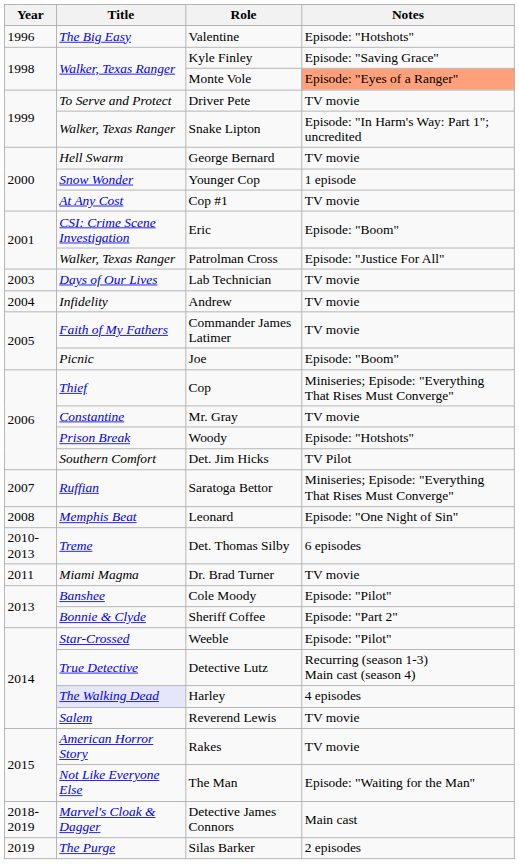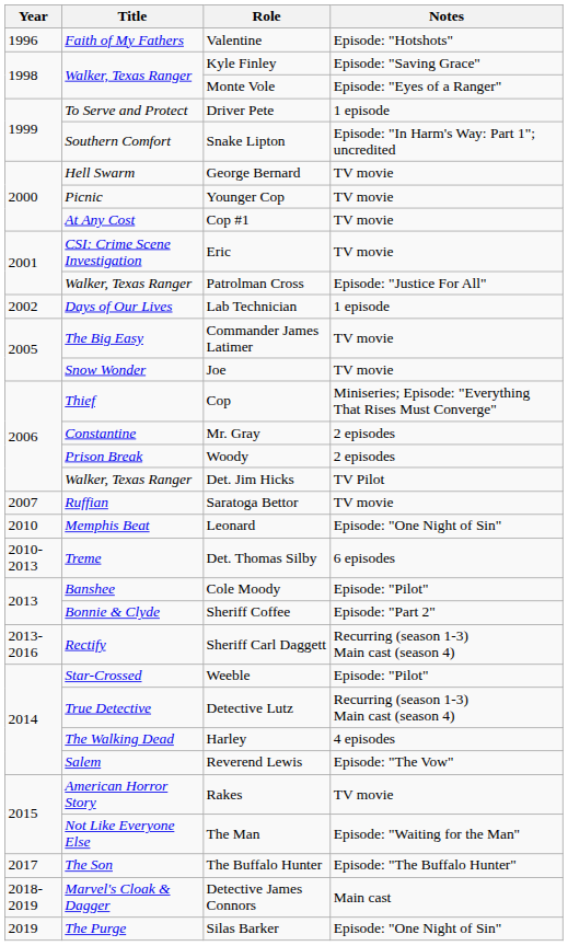Valentine | Title: The Big Easy -> Faith of My Fathers
Monte Vole | Notes: lightsalmon background -> no background
Driver Pete | Notes: TV movie -> 1 episode
Snake Lipton | Title: Walker, Texas Ranger -> Southern Comfort
Younger Cop | Title: Snow Wonder -> Picnic
Younger Cop | Notes: 1 episode -> TV movie
Eric | Notes: Episode: "Boom" -> TV movie
Lab Technician | Year: 2003 -> 2002
Lab Technician | Notes: TV movie -> 1 episode
- row: 2004 | Infidelity | Andrew | TV movie
Commander James Latimer | Title: Faith of My Fathers -> The Big Easy
Joe | Title: Picnic -> Snow Wonder
Joe | Notes: Episode: "Boom" -> TV movie
Mr. Gray | Notes: TV movie -> 2 episodes
Woody | Notes: Episode: "Hotshots" -> 2 episodes
Det. Jim Hicks | Title: Southern Comfort -> Walker, Texas Ranger
Saratoga Bettor | Notes: Miniseries; Episode: "Everything That Rises Must Converge" -> TV movie
Leonard | Year: 2008 -> 2010
- row: 2011 | Miami Magma | Dr. Brad Turner | TV movie
+ row: 2013-2016 | Rectify | Sheriff Carl Daggett | Recurring (season 1-3) Main cast (season 4)
Harley | Title: lavender background -> no background
Reverend Lewis | Notes: TV movie -> Episode: "The Vow"
+ row: 2017 | The Son | The Buffalo Hunter | Episode: "The Buffalo Hunter"
Silas Barker | Notes: 2 episodes -> Episode: "One Night of Sin"
